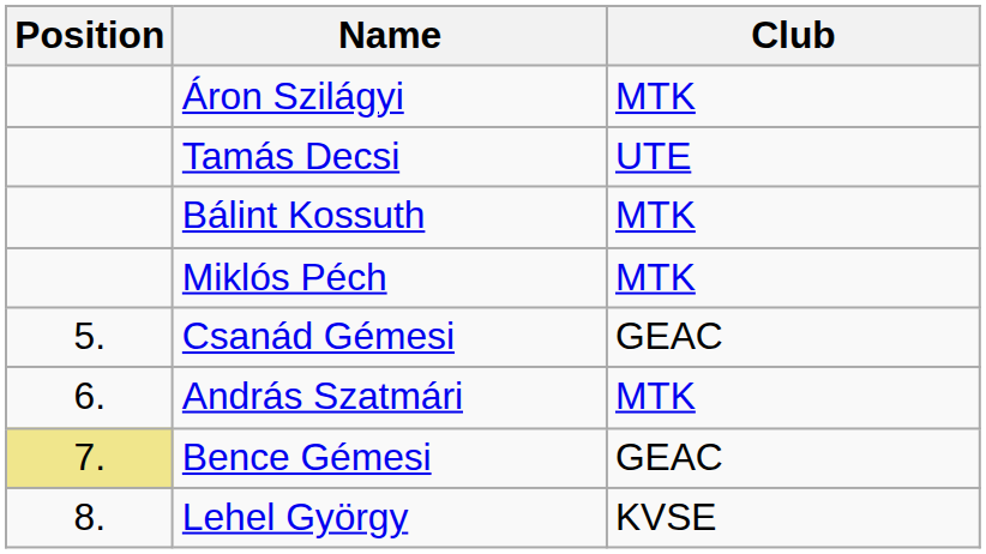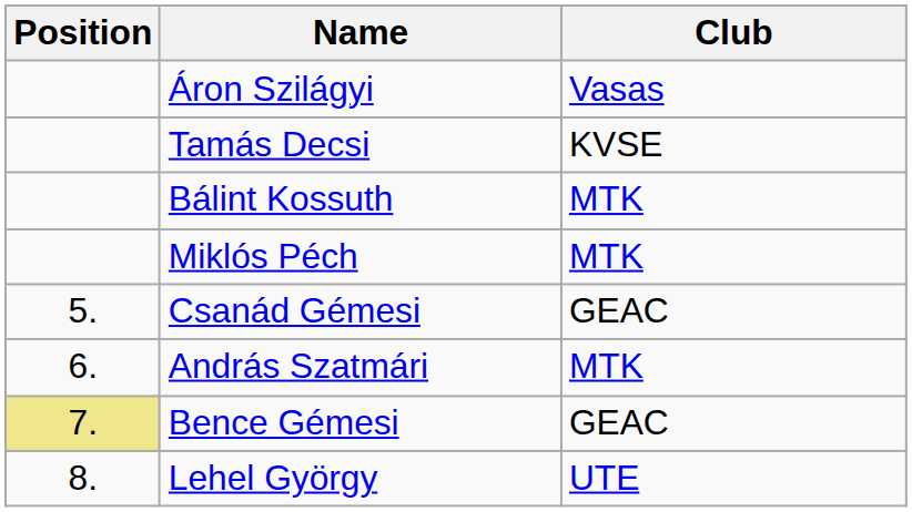Áron Szilágyi | Club: MTK -> Vasas
Tamás Decsi | Club: UTE -> KVSE
Lehel György | Club: KVSE -> UTE
